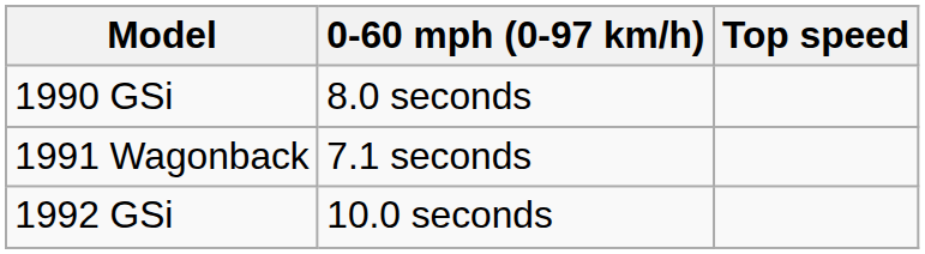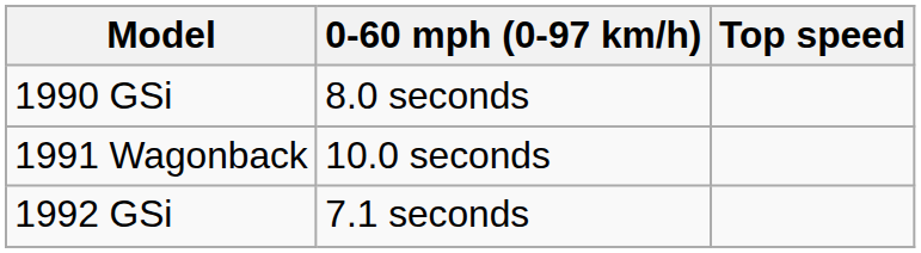1991 Wagonback | 0-60 mph (0-97 km/h): 7.1 seconds -> 10.0 seconds
1992 GSi | 0-60 mph (0-97 km/h): 10.0 seconds -> 7.1 seconds
